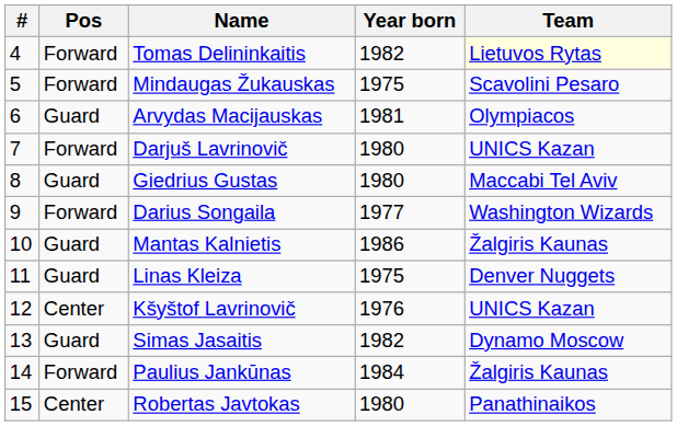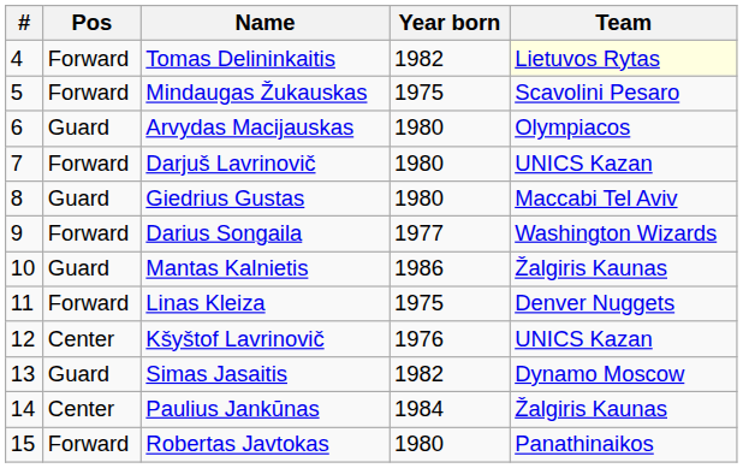Arvydas Macijauskas | Year born: 1981 -> 1980
Linas Kleiza | Pos: Guard -> Forward
Paulius Jankūnas | Pos: Forward -> Center
Robertas Javtokas | Pos: Center -> Forward
